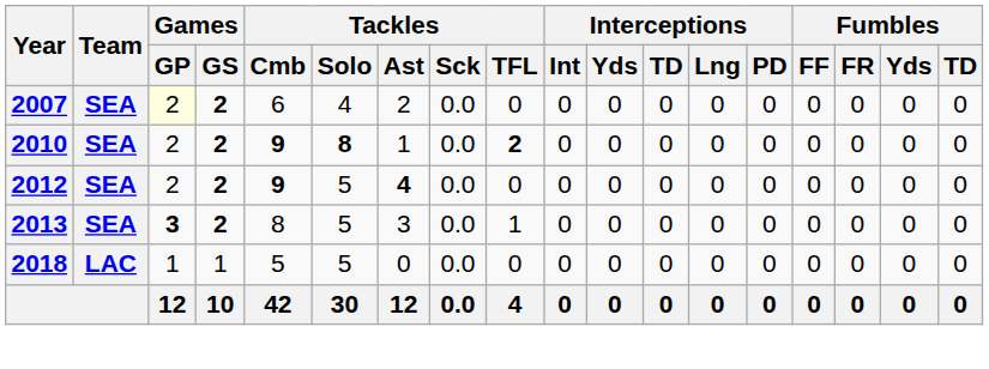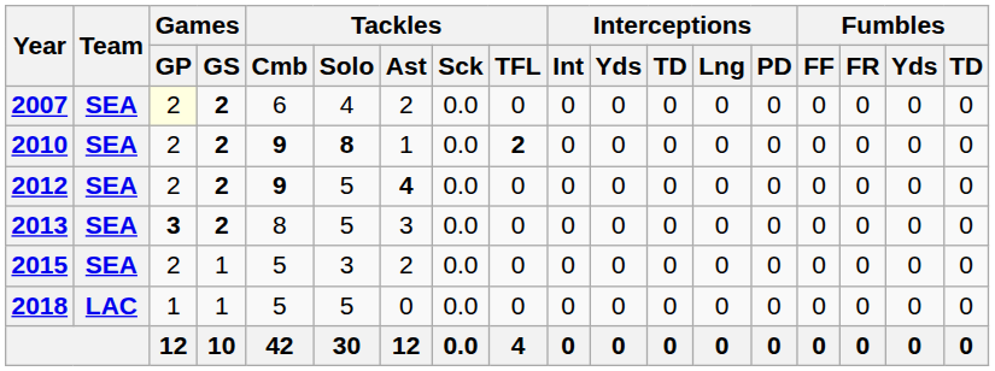2013 | Tackles / TFL: 1 -> 0
+ row: 2015 | SEA | 2 | 1 | 5 | 3 | 2 | 0.0 | 0 | 0 | 0 | 0 | 0 | 0 | 0 | 0 | 0 | 0
